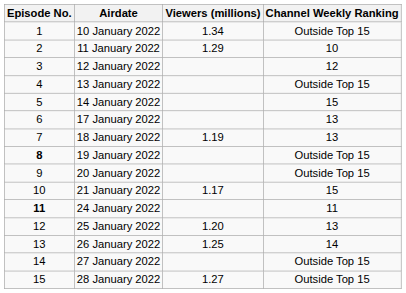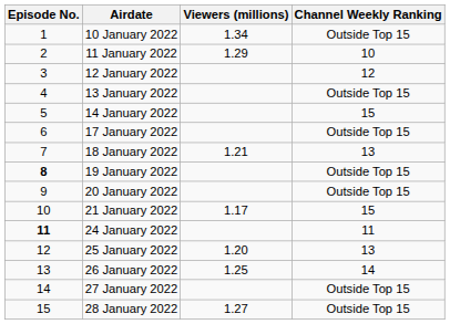17 January 2022 | Channel Weekly Ranking: 13 -> Outside Top 15
18 January 2022 | Viewers (millions): 1.19 -> 1.21
